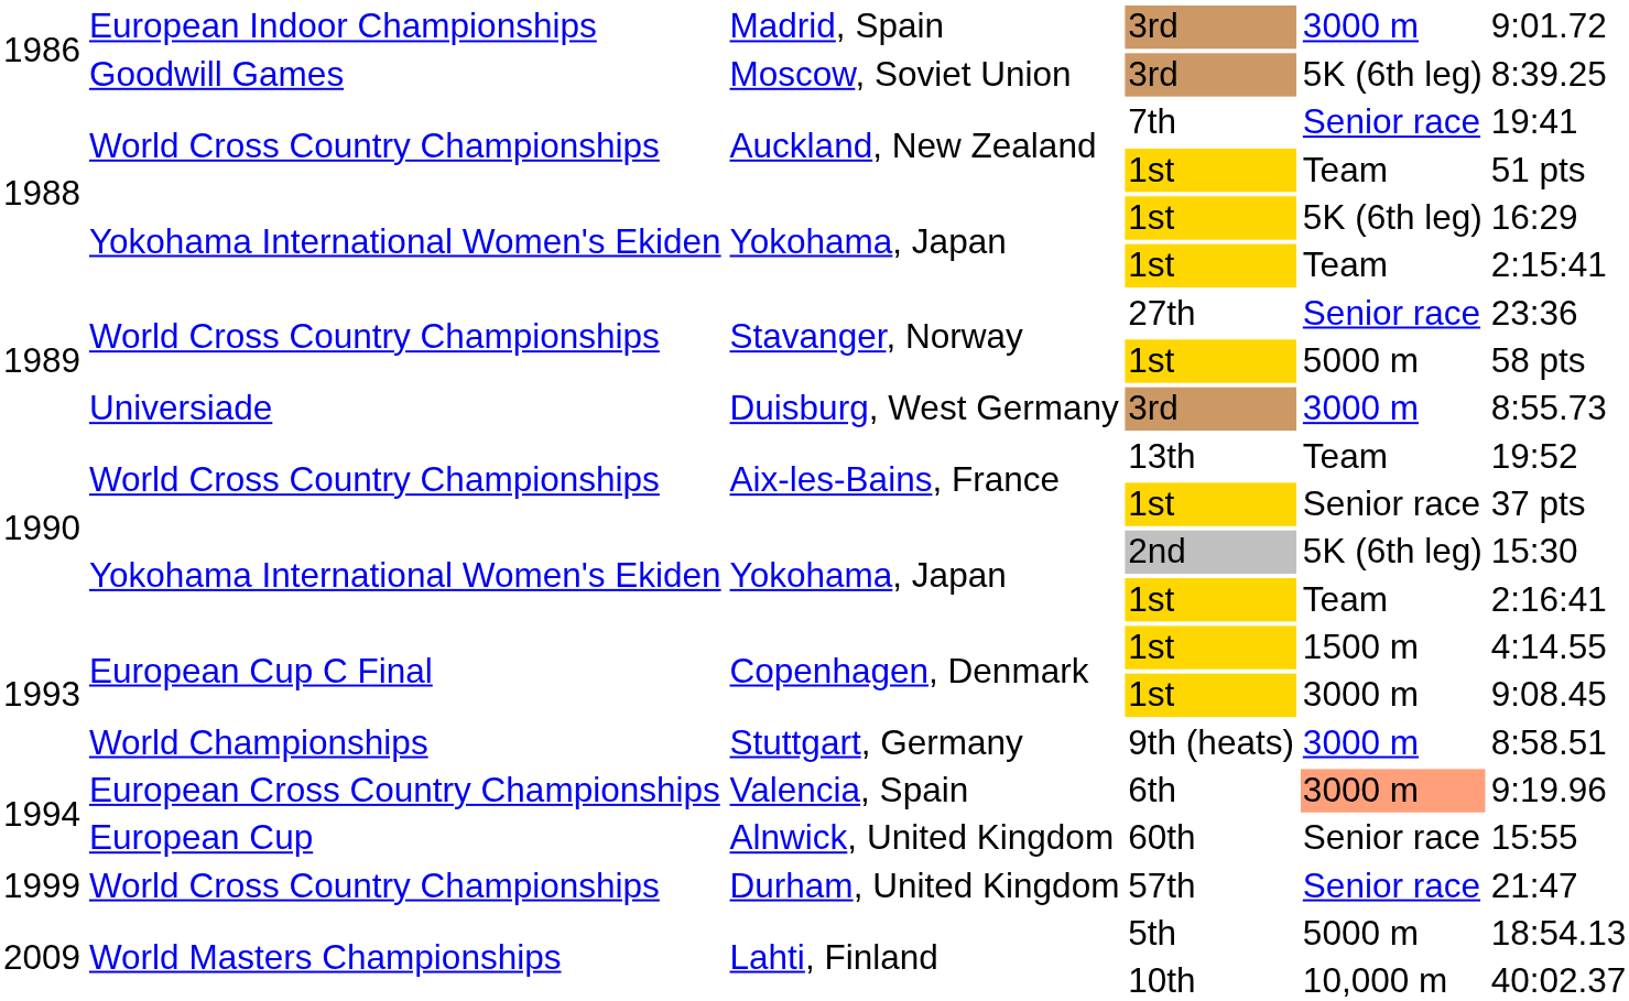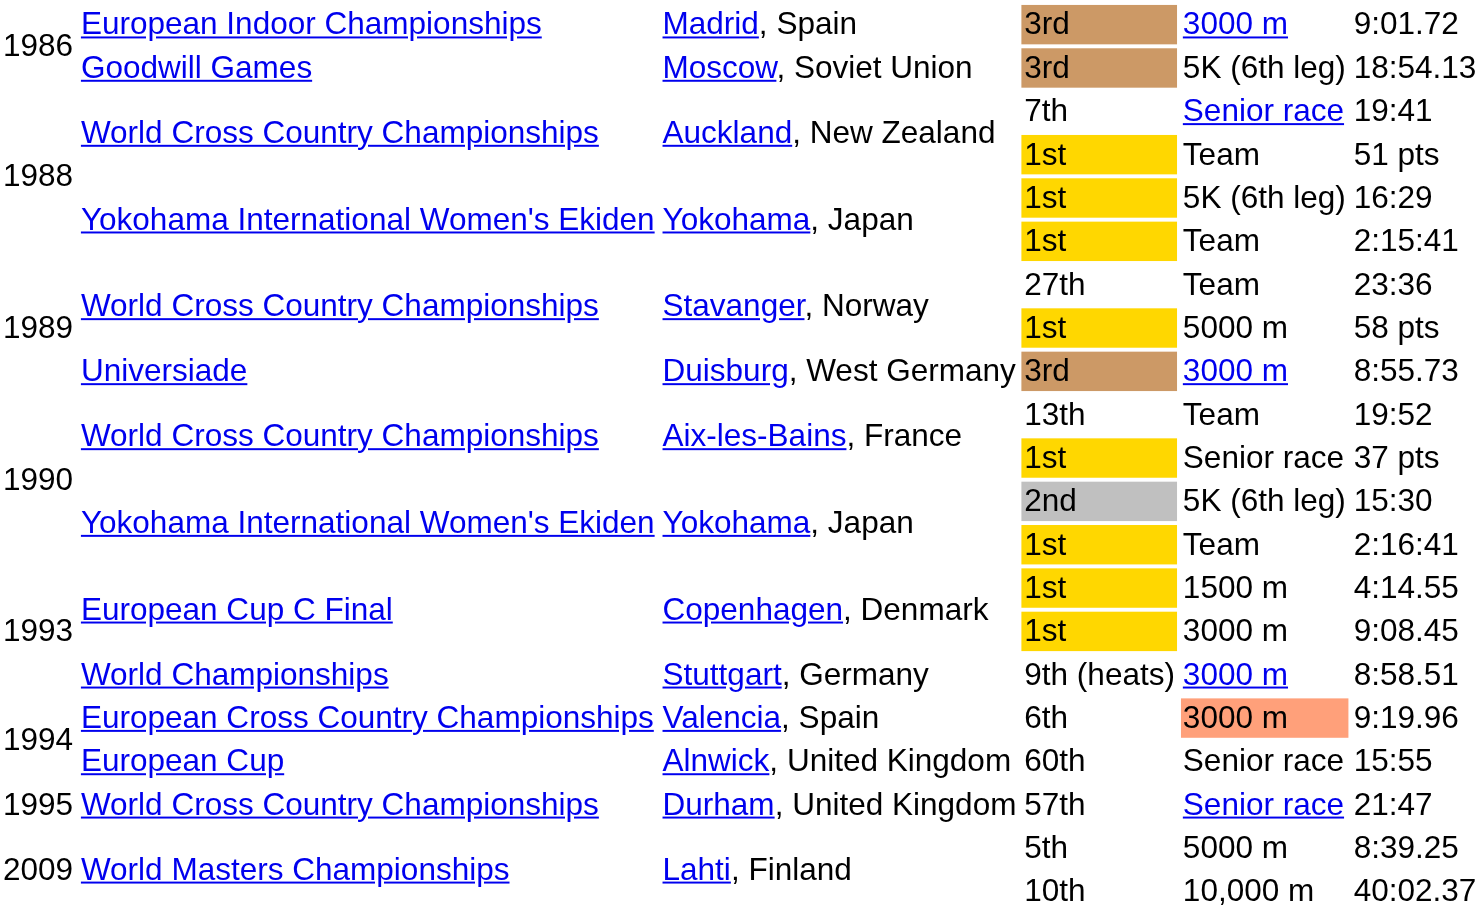Moscow, Soviet Union | column 6: 8:39.25 -> 18:54.13
Stavanger, Norway / 27th | column 5: Senior race -> Team
Durham, United Kingdom | column 1: 1999 -> 1995
Lahti, Finland / 5th | column 6: 18:54.13 -> 8:39.25
